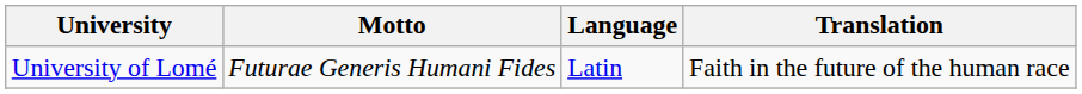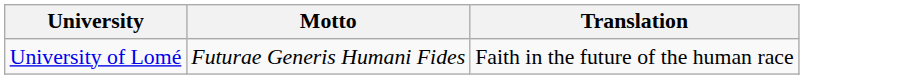- column: Language | Latin
